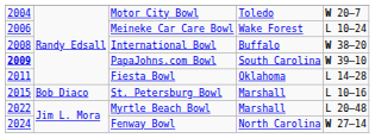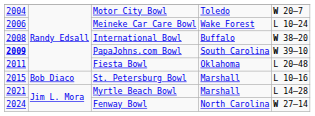Fiesta Bowl | column 5: L 14–28 -> L 20–48
Myrtle Beach Bowl | column 1: 2022 -> 2021
Myrtle Beach Bowl | column 5: L 20–48 -> L 14–28
